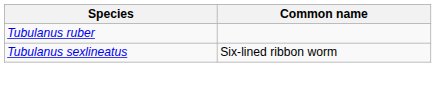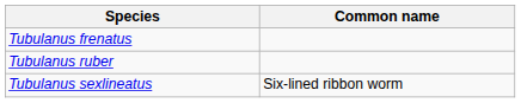+ row: Tubulanus frenatus
